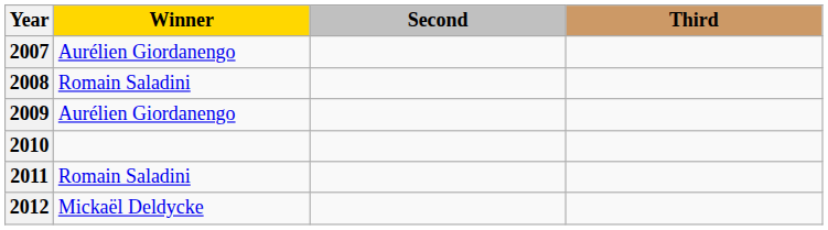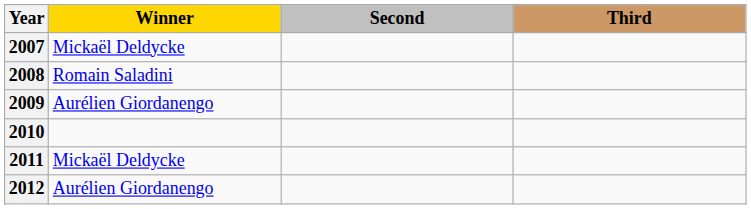2007 | Winner: Aurélien Giordanengo -> Mickaël Deldycke
2011 | Winner: Romain Saladini -> Mickaël Deldycke
2012 | Winner: Mickaël Deldycke -> Aurélien Giordanengo
